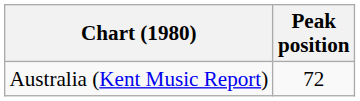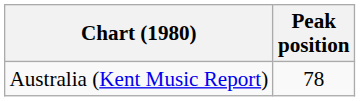Australia (Kent Music Report) | Peak position: 72 -> 78
